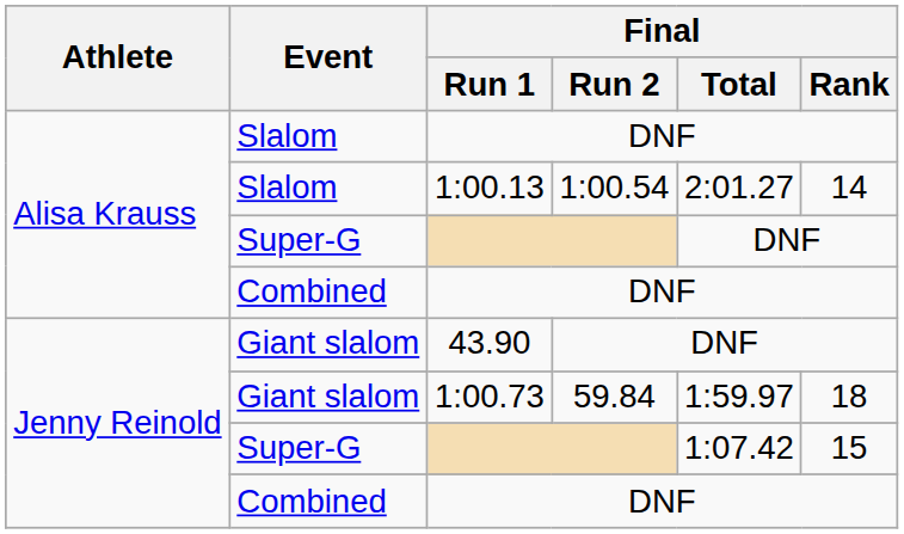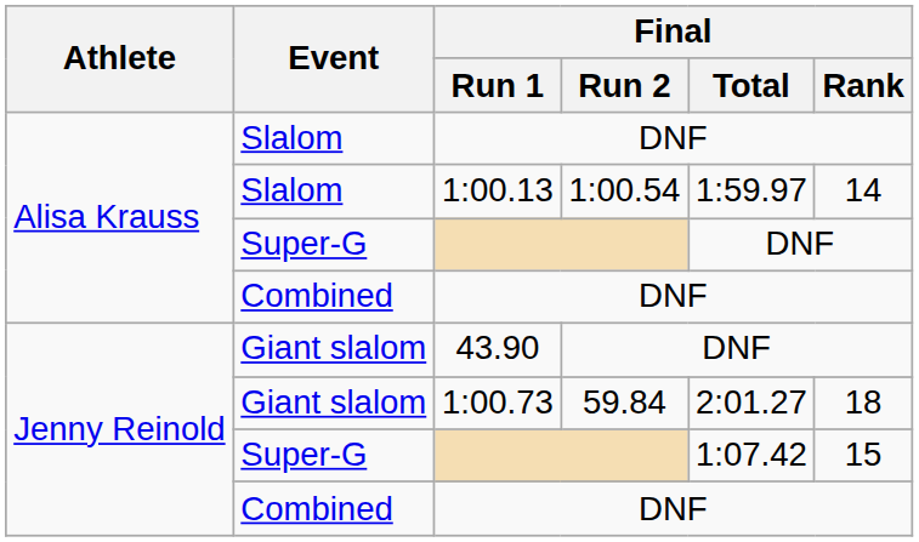1:00.13 | Final / Total: 2:01.27 -> 1:59.97
1:00.73 | Final / Total: 1:59.97 -> 2:01.27
